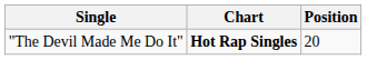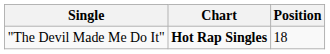"The Devil Made Me Do It" | Position: 20 -> 18
